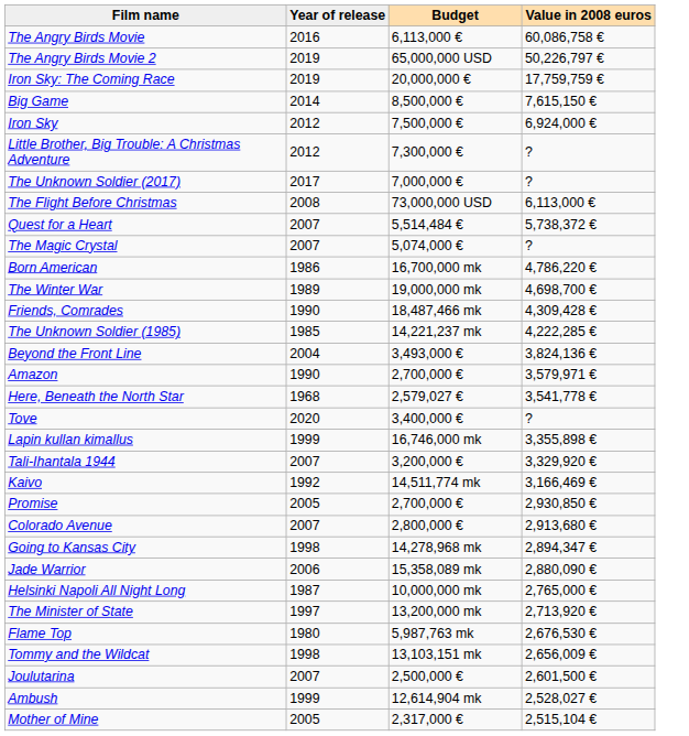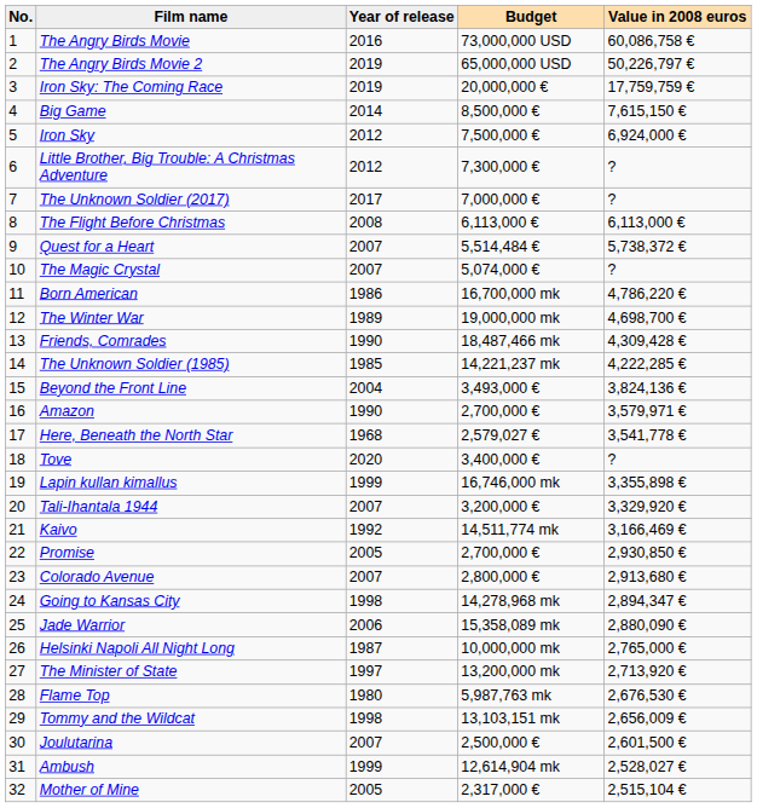+ column: No. | 1 | 2 | 3 | 4 | 5 | 6 | 7 | 8 | 9 | 10 | 11 | 12 | 13 | 14 | 15 | 16 | 17 | 18 | 19 | 20 | 21 | 22 | 23 | 24 | 25 | 26 | 27 | 28 | 29 | 30 | 31 | 32
The Angry Birds Movie | Budget: 6,113,000 € -> 73,000,000 USD
The Flight Before Christmas | Budget: 73,000,000 USD -> 6,113,000 €
